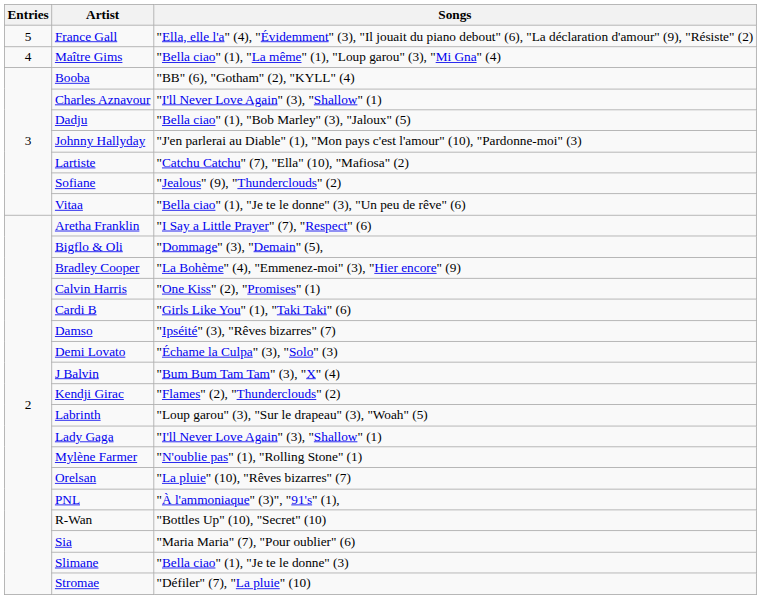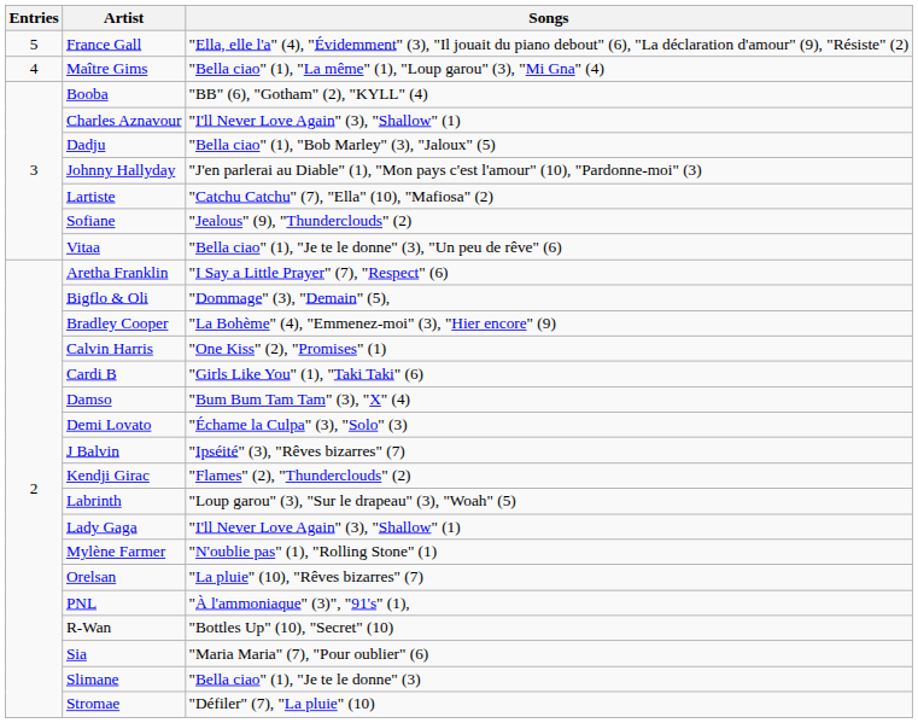Damso | Songs: "Ipséité" (3), "Rêves bizarres" (7) -> "Bum Bum Tam Tam" (3), "X" (4)
J Balvin | Songs: "Bum Bum Tam Tam" (3), "X" (4) -> "Ipséité" (3), "Rêves bizarres" (7)
